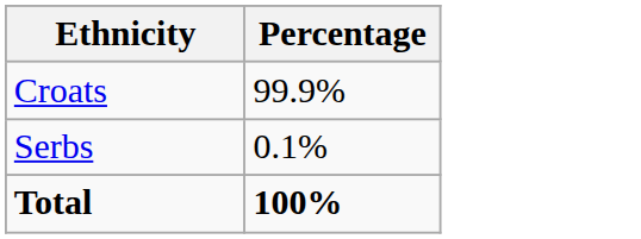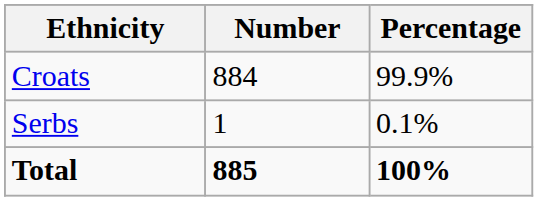+ column: Number | 884 | 1 | 885
